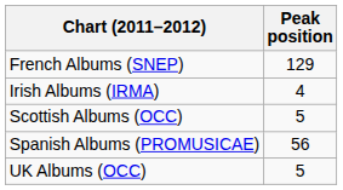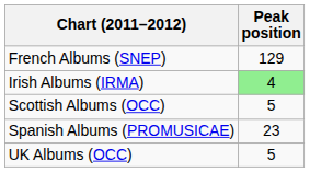Irish Albums (IRMA) | Peak position: no background -> lightgreen background
Spanish Albums (PROMUSICAE) | Peak position: 56 -> 23
